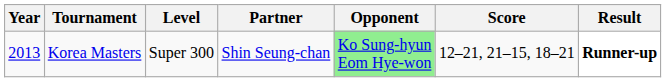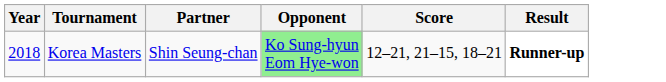- column: Level | Super 300
Korea Masters | Year: 2013 -> 2018
